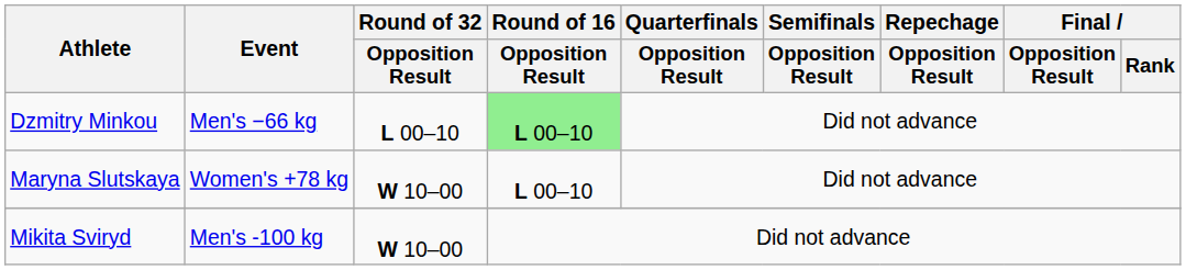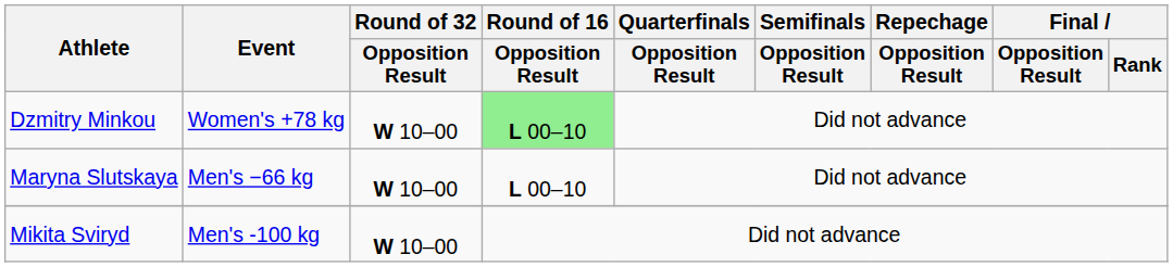Dzmitry Minkou | Event: Men's −66 kg -> Women's +78 kg
Dzmitry Minkou | Round of 32 / Opposition Result: L 00–10 -> W 10–00
Maryna Slutskaya | Event: Women's +78 kg -> Men's −66 kg
